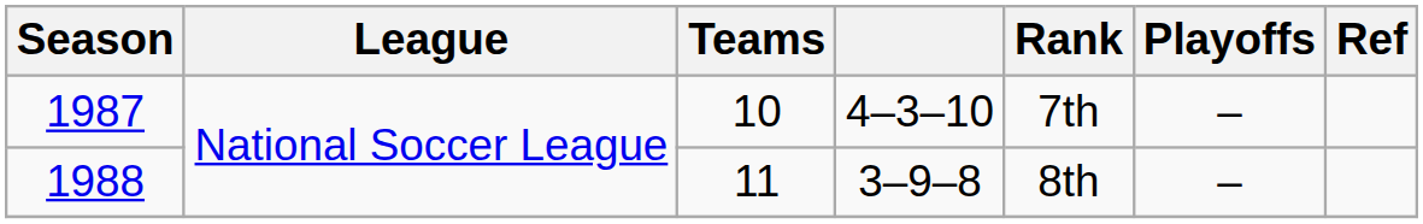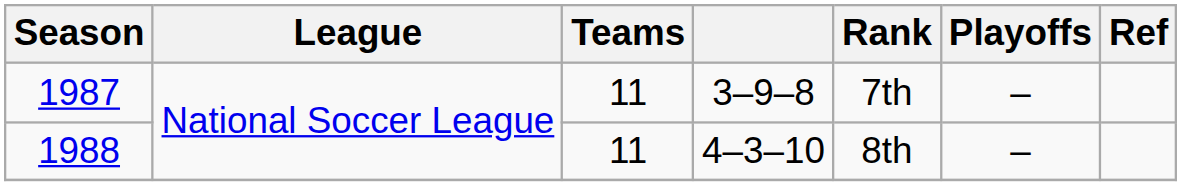1987 | Teams: 10 -> 11
1987 | column 4: 4–3–10 -> 3–9–8
1988 | column 4: 3–9–8 -> 4–3–10
